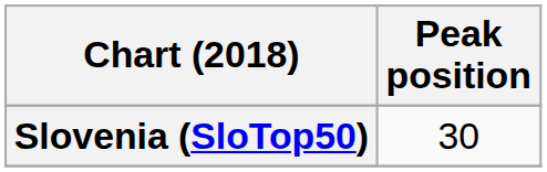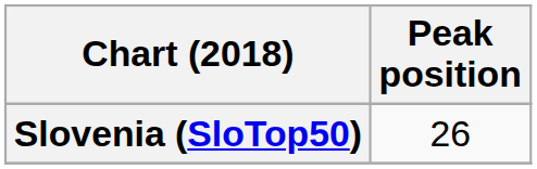Slovenia (SloTop50) | Peak position: 30 -> 26
